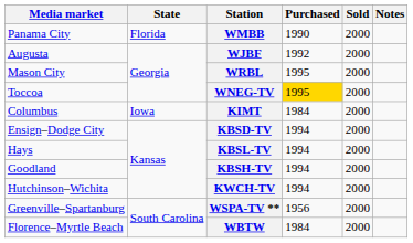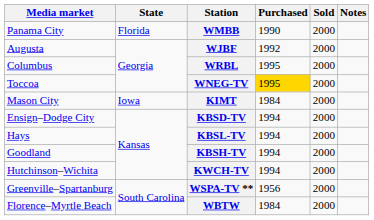WRBL | Media market: Mason City -> Columbus
KIMT | Media market: Columbus -> Mason City
